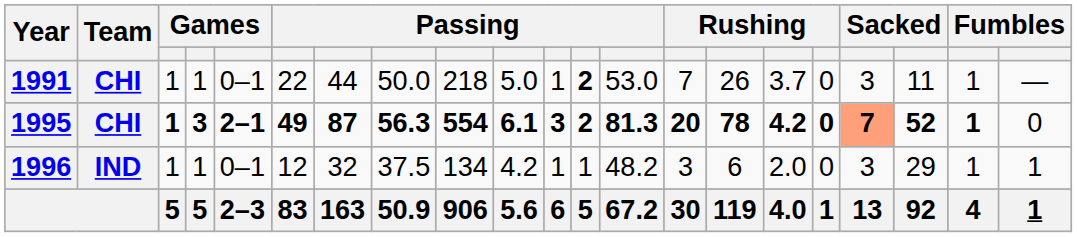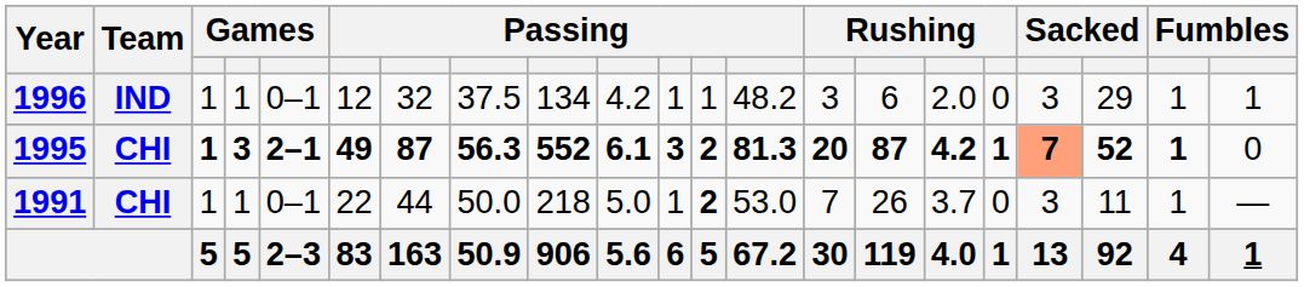rows swapped: 1991 <-> 1996
1995 | column 9: 554 -> 552
1995 | column 15: 78 -> 87
1995 | column 17: 0 -> 1
